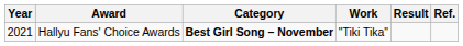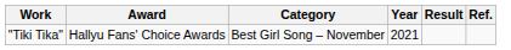columns swapped: Year <-> Work
Hallyu Fans' Choice Awards | Category: bold -> normal
